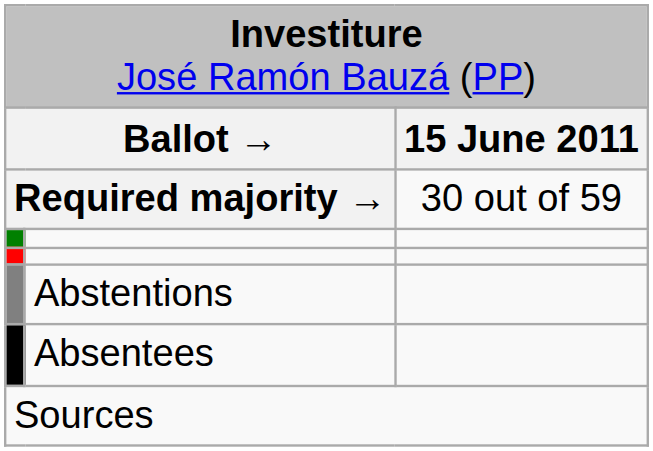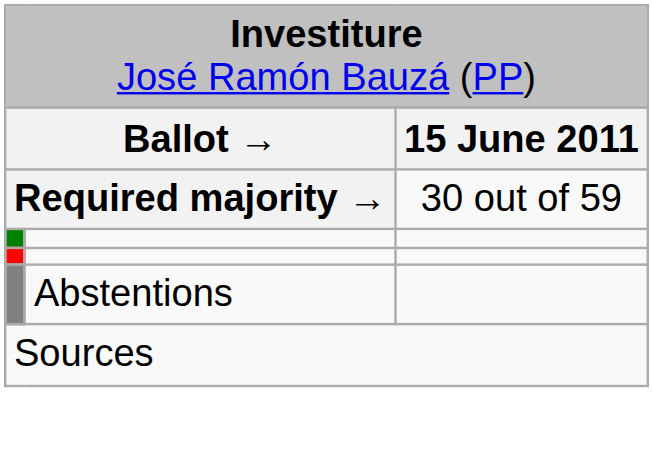- row: Absentees
